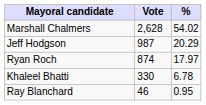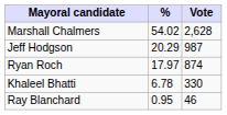columns swapped: Vote <-> %
